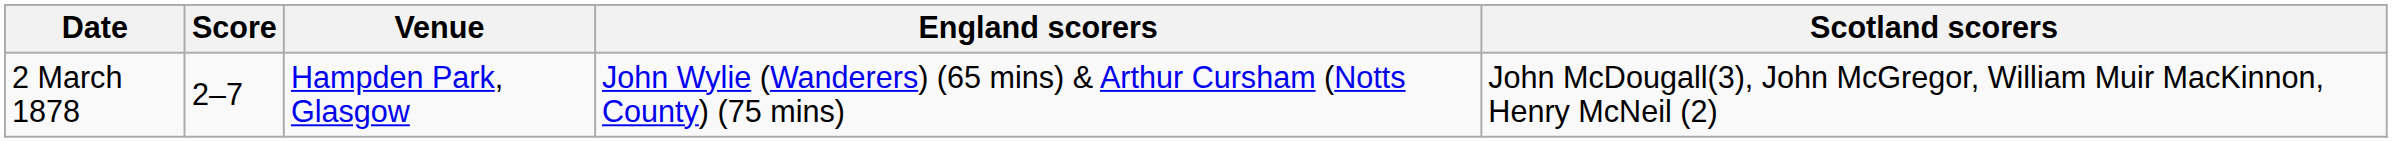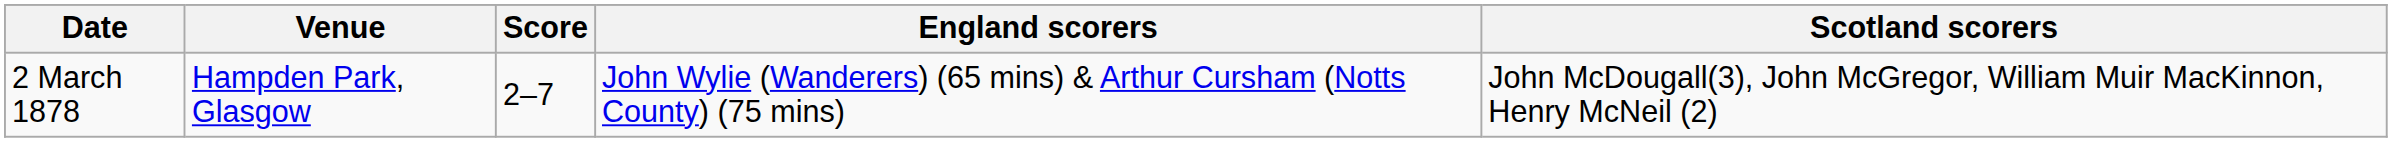columns swapped: Venue <-> Score
